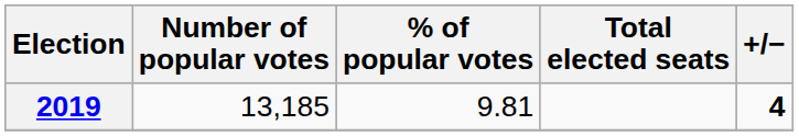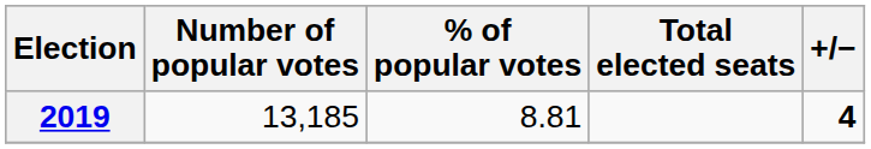2019 | % of popular votes: 9.81 -> 8.81
